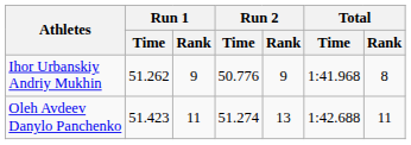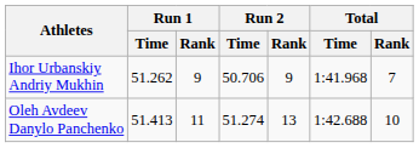Ihor Urbanskiy Andriy Mukhin | Run 2 / Time: 50.776 -> 50.706
Ihor Urbanskiy Andriy Mukhin | Total / Rank: 8 -> 7
Oleh Avdeev Danylo Panchenko | Run 1 / Time: 51.423 -> 51.413
Oleh Avdeev Danylo Panchenko | Total / Rank: 11 -> 10
